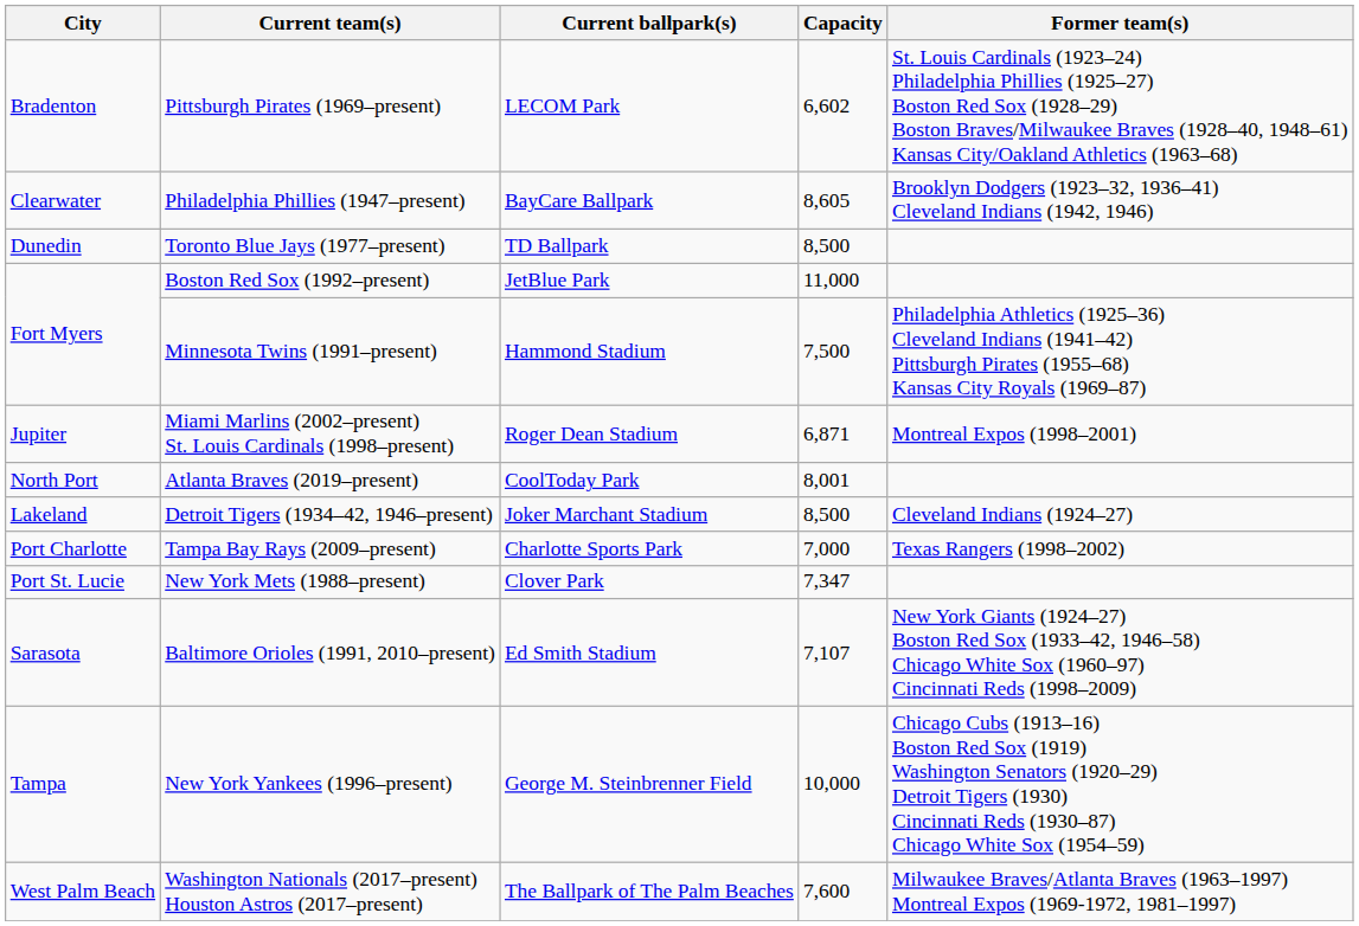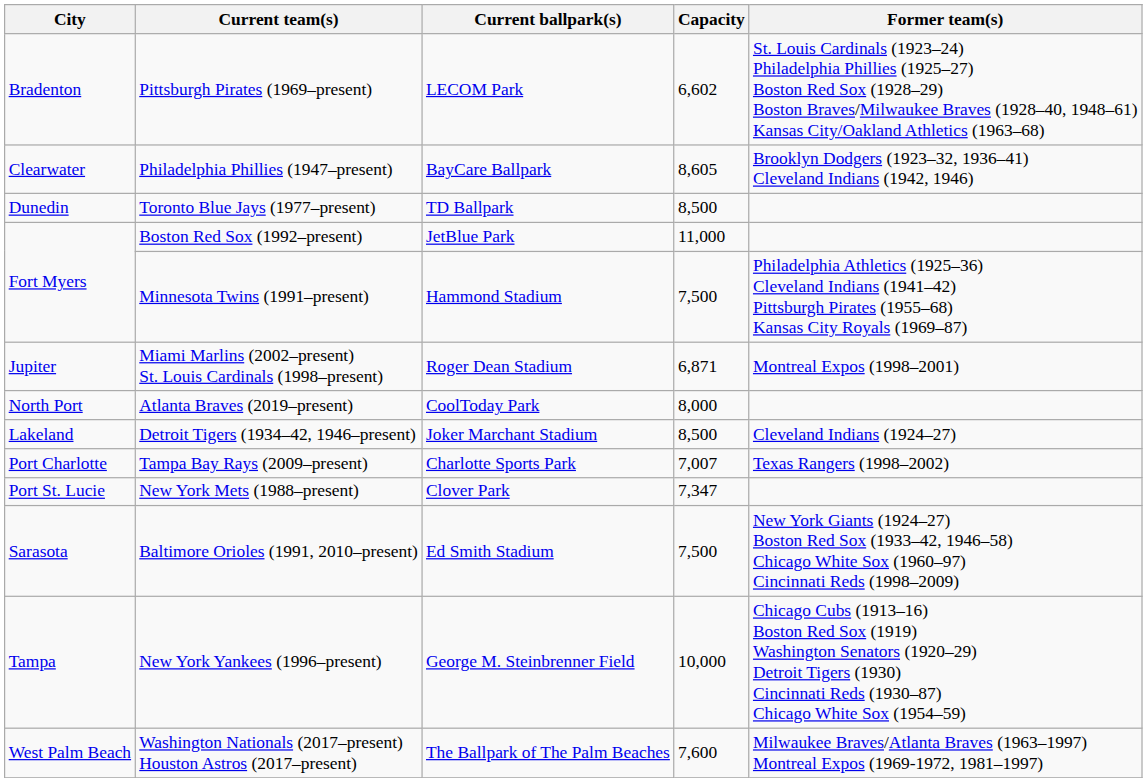Atlanta Braves (2019–present) | Capacity: 8,001 -> 8,000
Tampa Bay Rays (2009–present) | Capacity: 7,000 -> 7,007
Baltimore Orioles (1991, 2010–present) | Capacity: 7,107 -> 7,500
